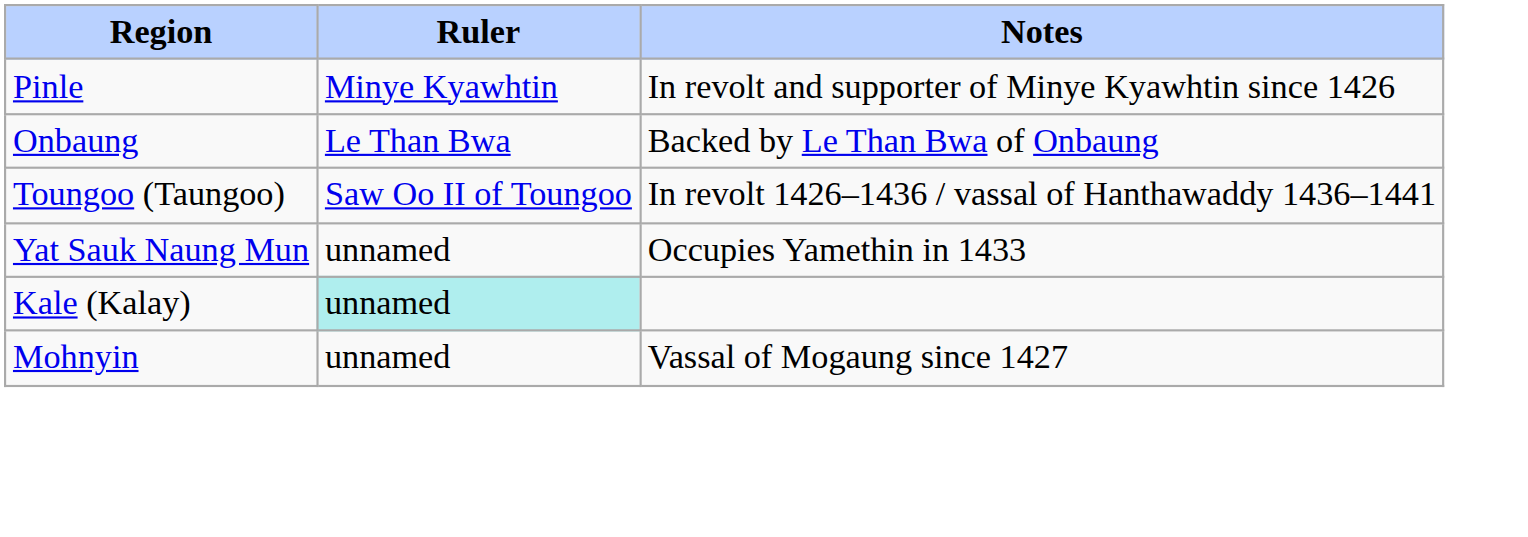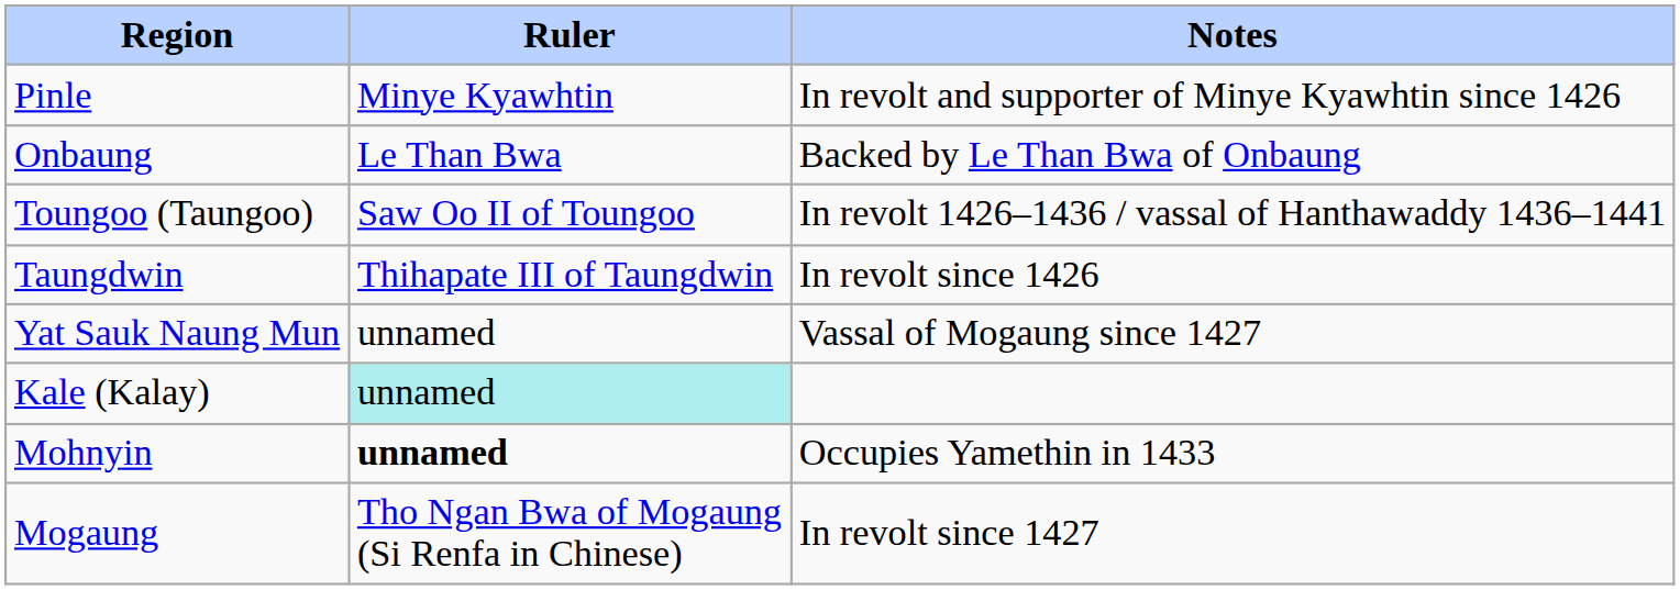+ row: Taungdwin | Thihapate III of Taungdwin | In revolt since 1426
Yat Sauk Naung Mun | Notes: Occupies Yamethin in 1433 -> Vassal of Mogaung since 1427
Mohnyin | Ruler: normal -> bold
Mohnyin | Notes: Vassal of Mogaung since 1427 -> Occupies Yamethin in 1433
+ row: Mogaung | Tho Ngan Bwa of Mogaung (Si Renfa in Chinese) | In revolt since 1427
